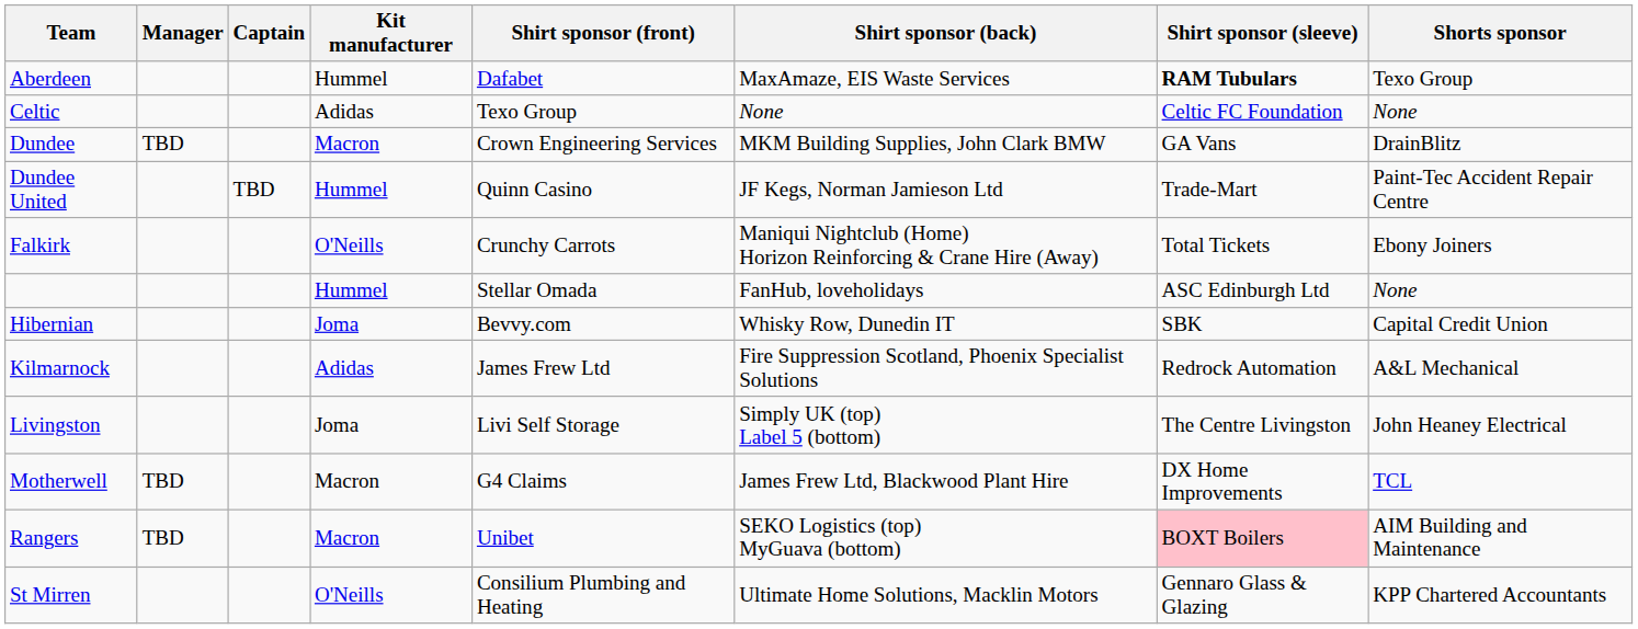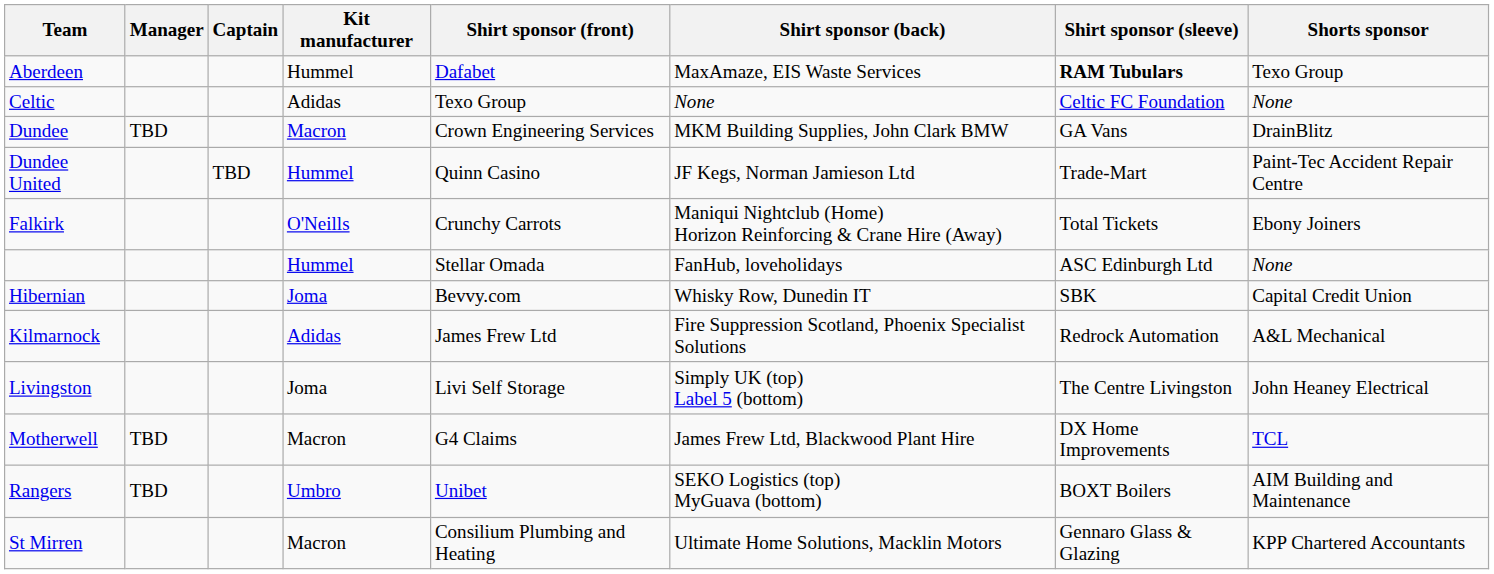Rangers | Kit manufacturer: Macron -> Umbro
Rangers | Shirt sponsor (sleeve): pink background -> no background
St Mirren | Kit manufacturer: O'Neills -> Macron
